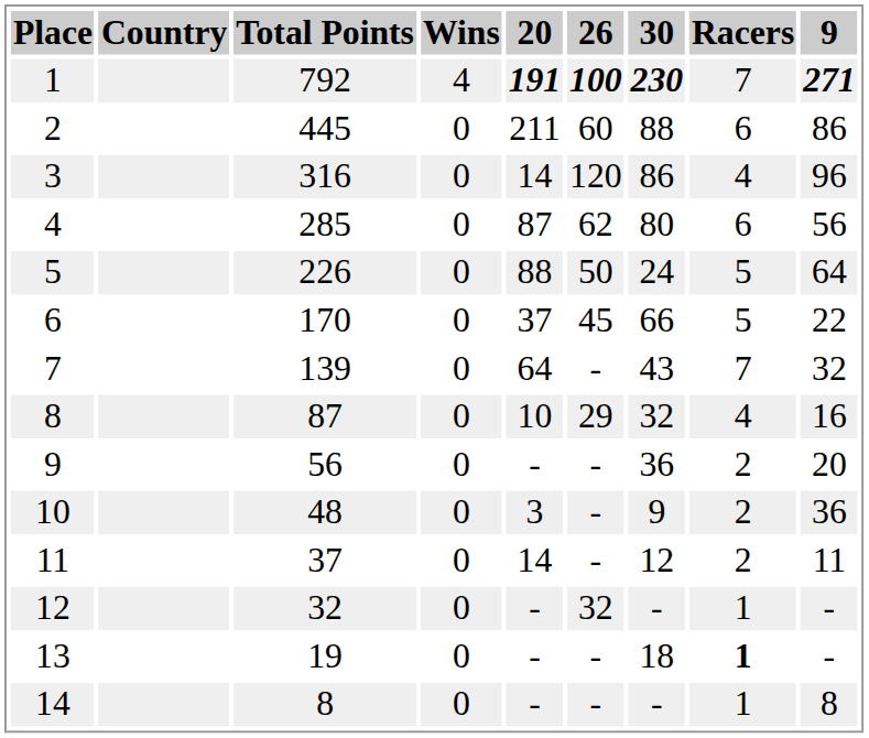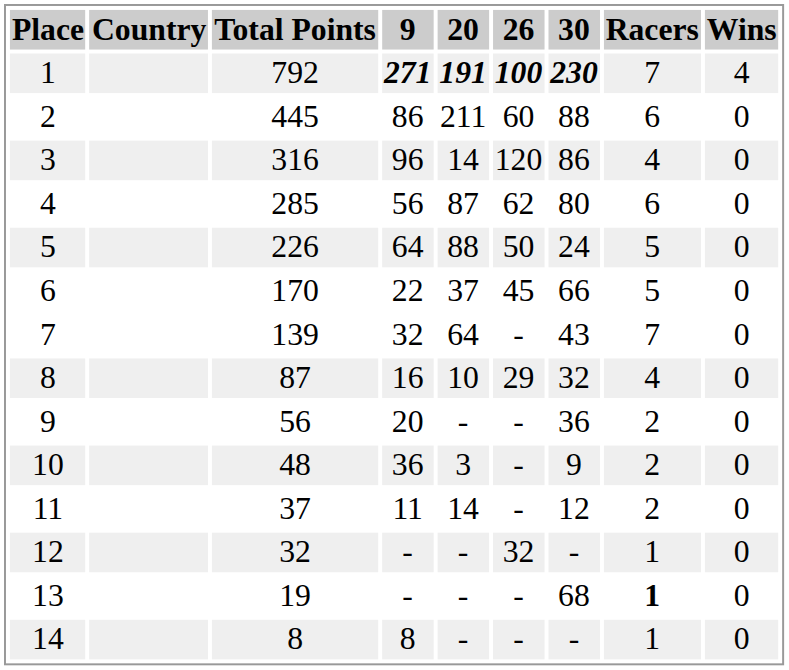columns swapped: 9 <-> Wins
13 | 30: 18 -> 68
